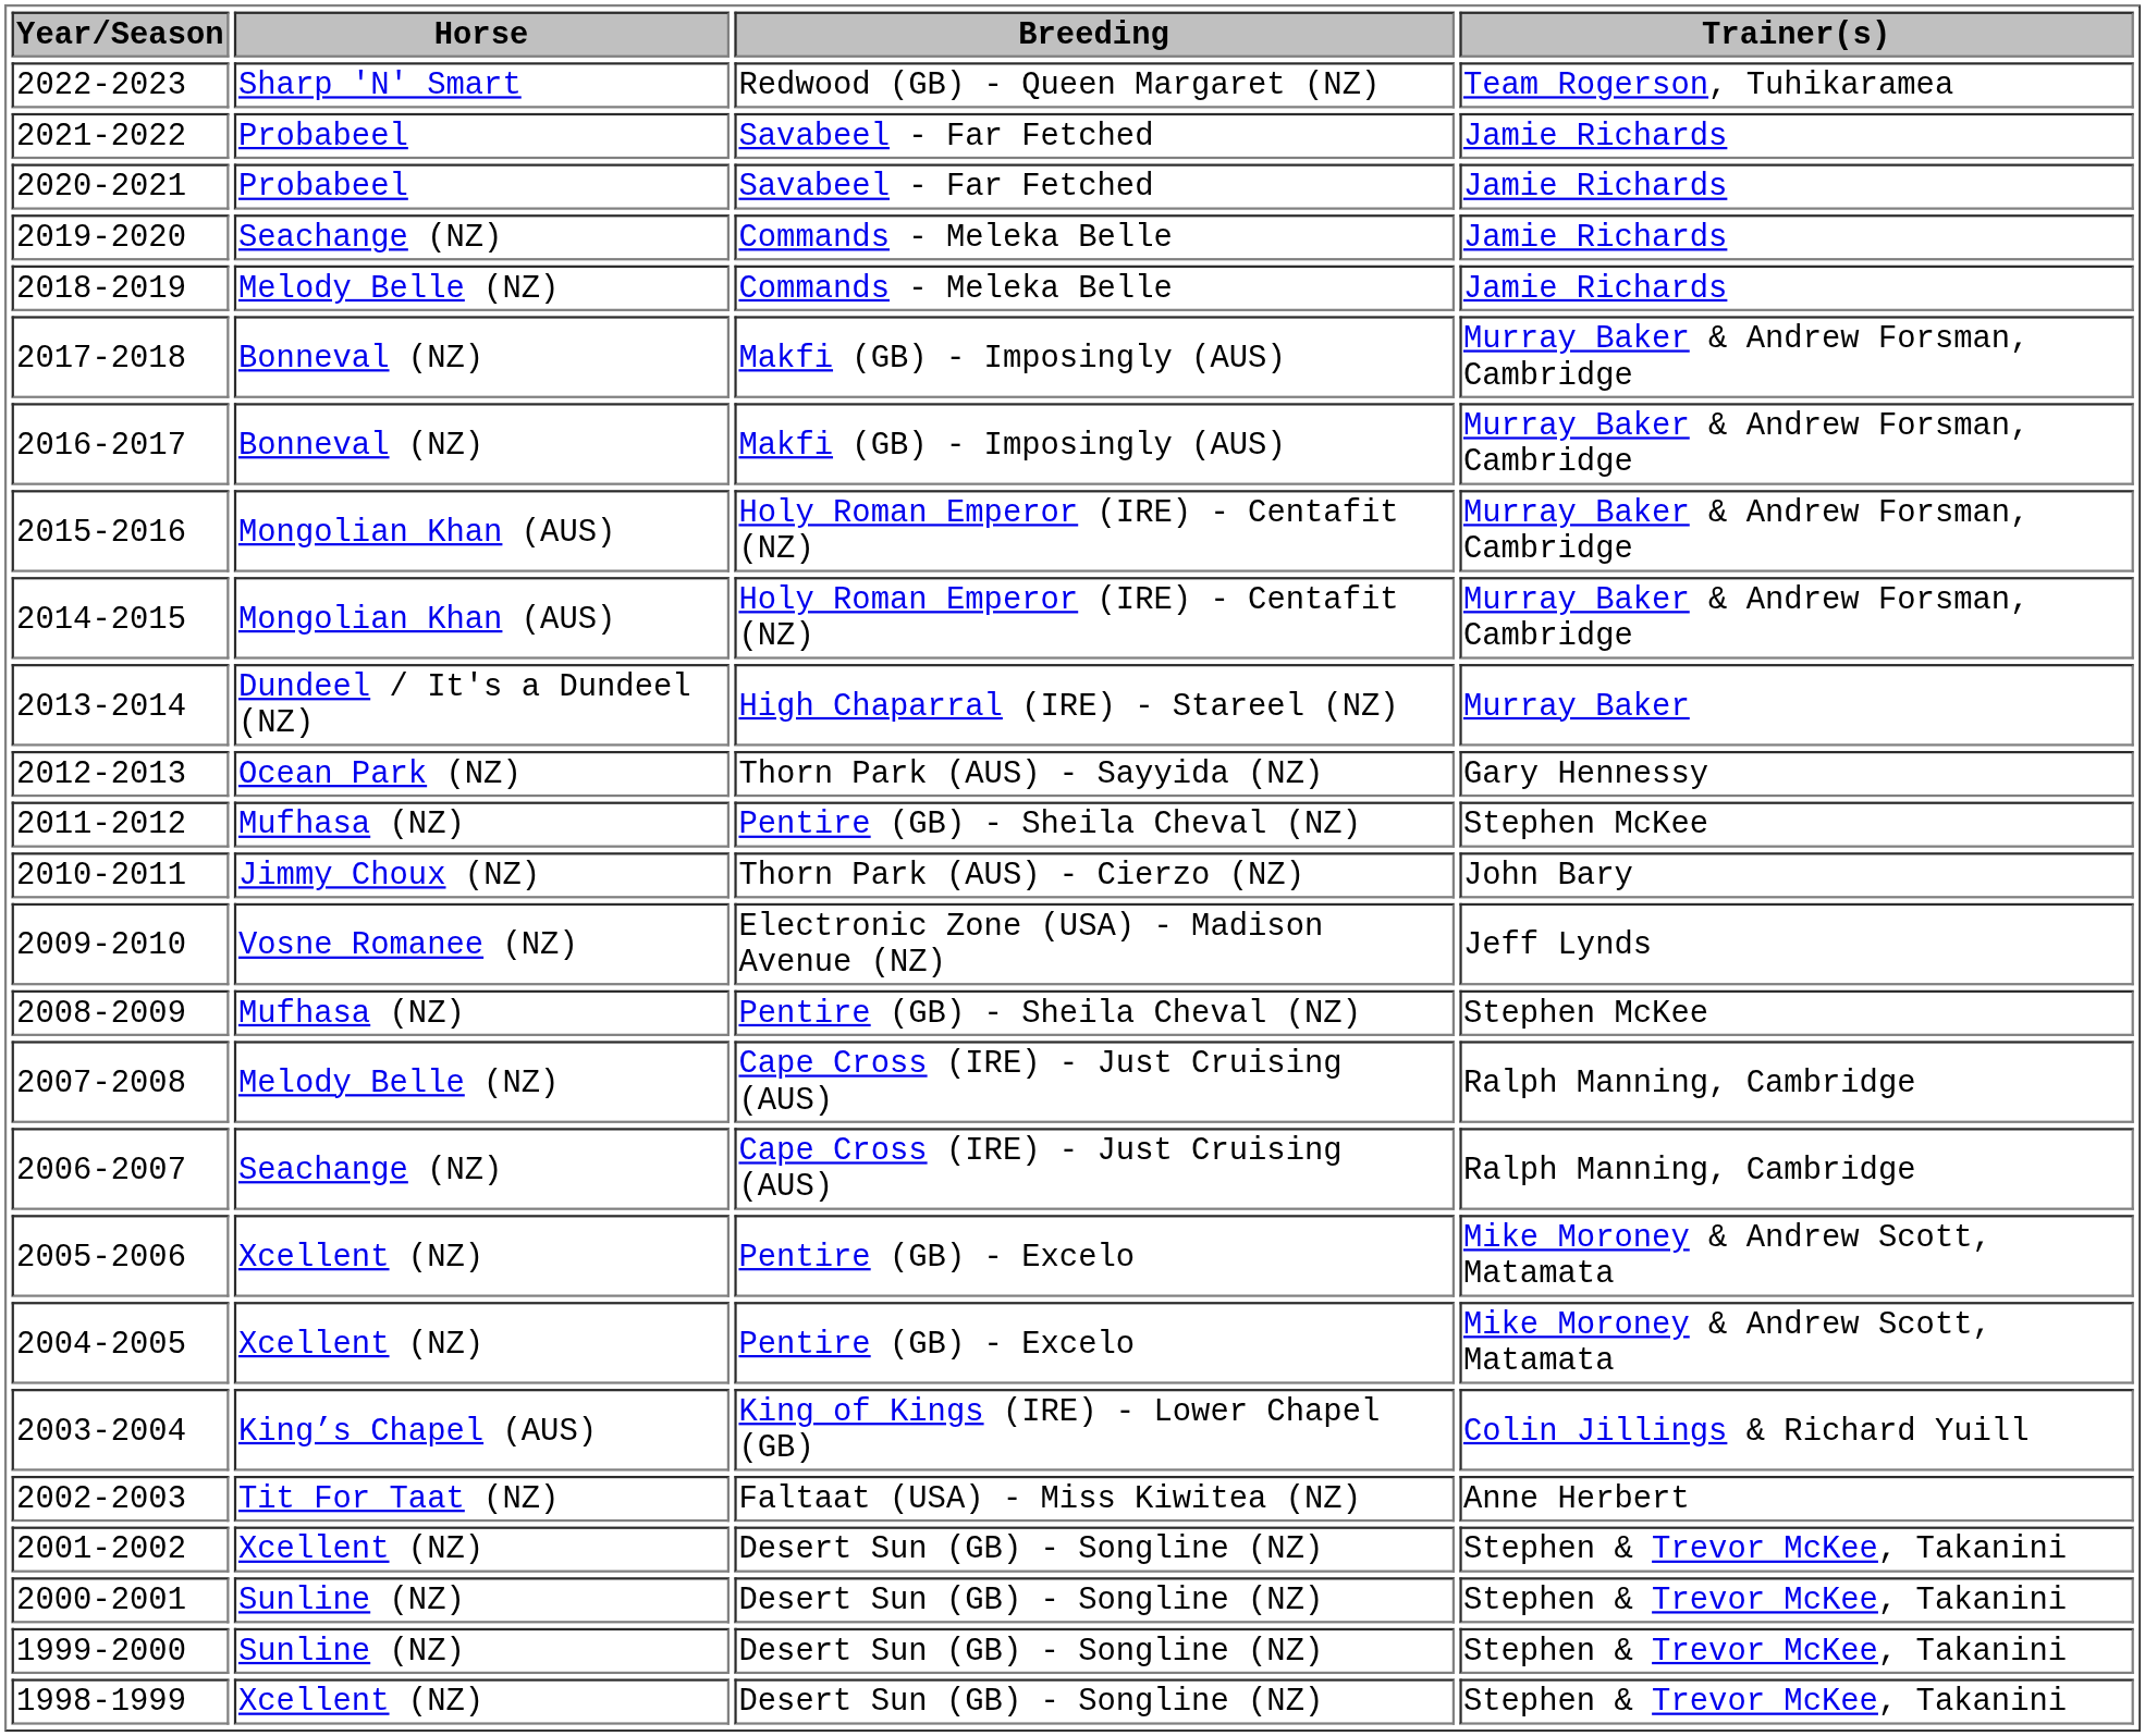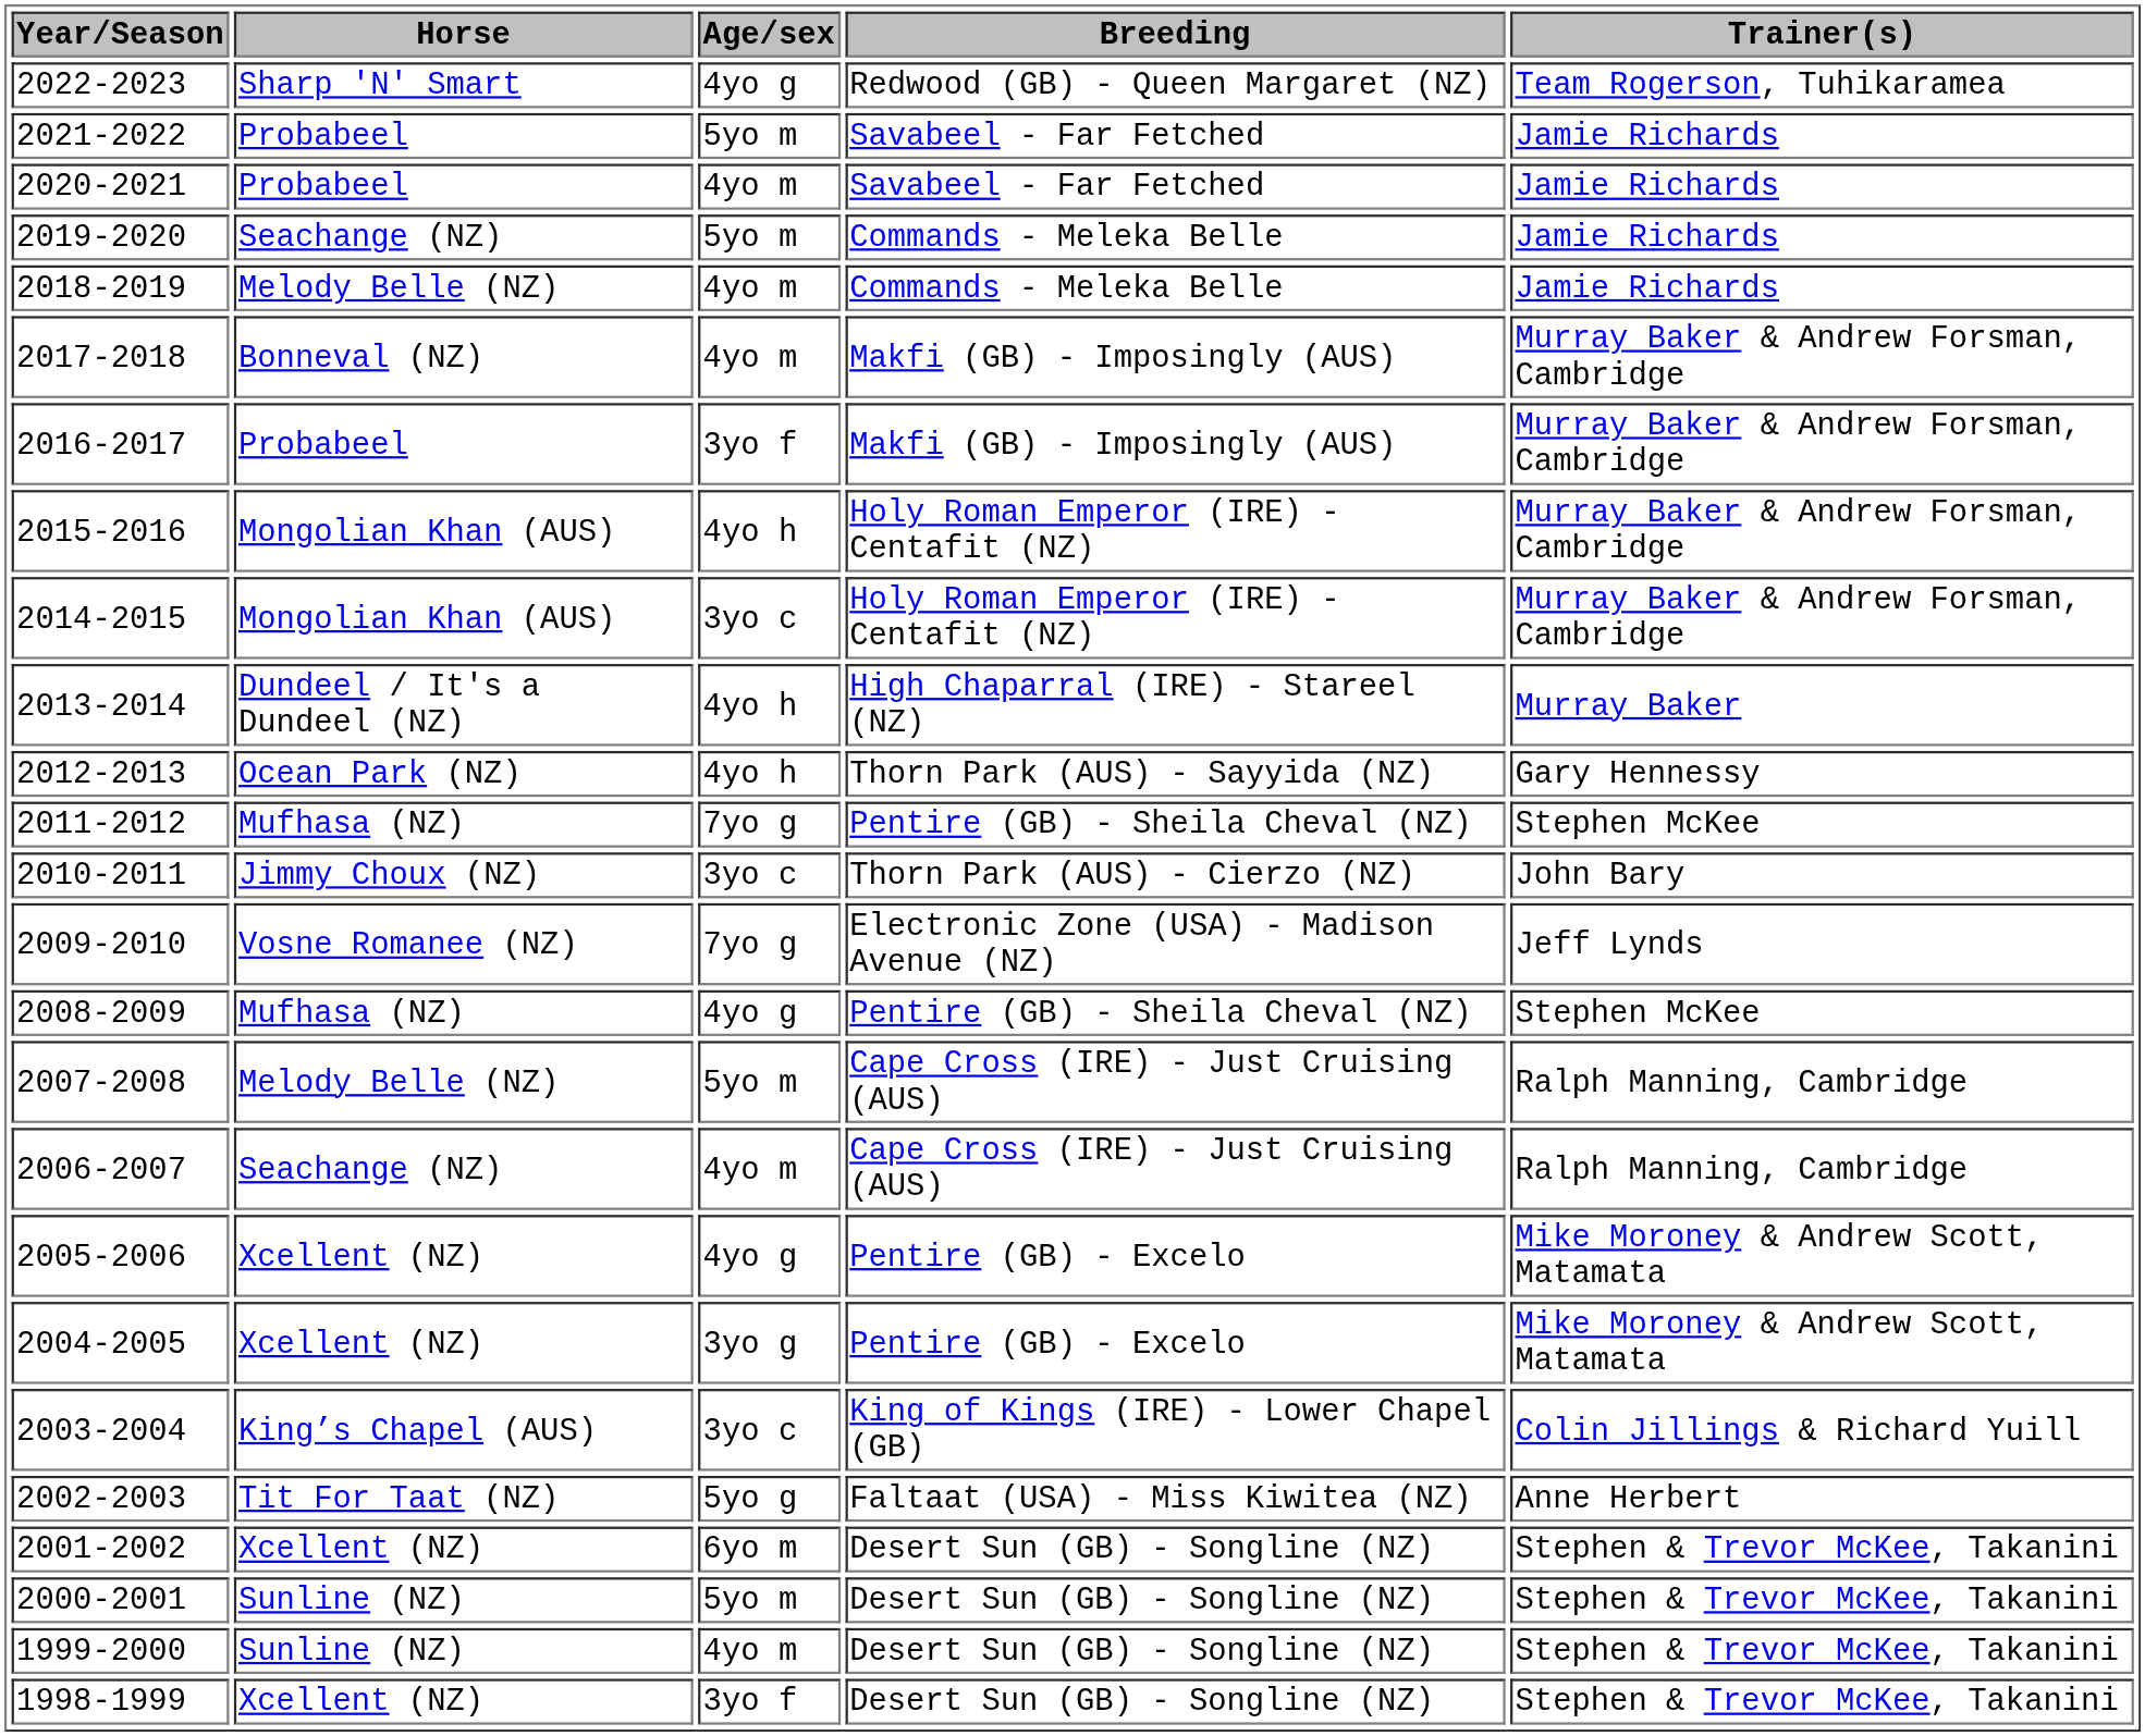+ column: Age/sex | 4yo g | 5yo m | 4yo m | 5yo m | 4yo m | 4yo m | 3yo f | 4yo h | 3yo c | 4yo h | 4yo h | 7yo g | 3yo c | 7yo g | 4yo g | 5yo m | 4yo m | 4yo g | 3yo g | 3yo c | 5yo g | 6yo m | 5yo m | 4yo m | 3yo f
2016-2017 | Horse: Bonneval (NZ) -> Probabeel
